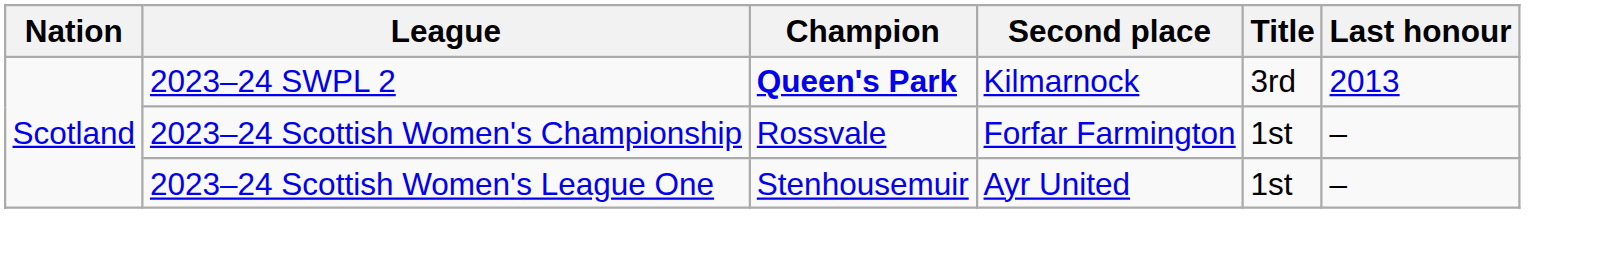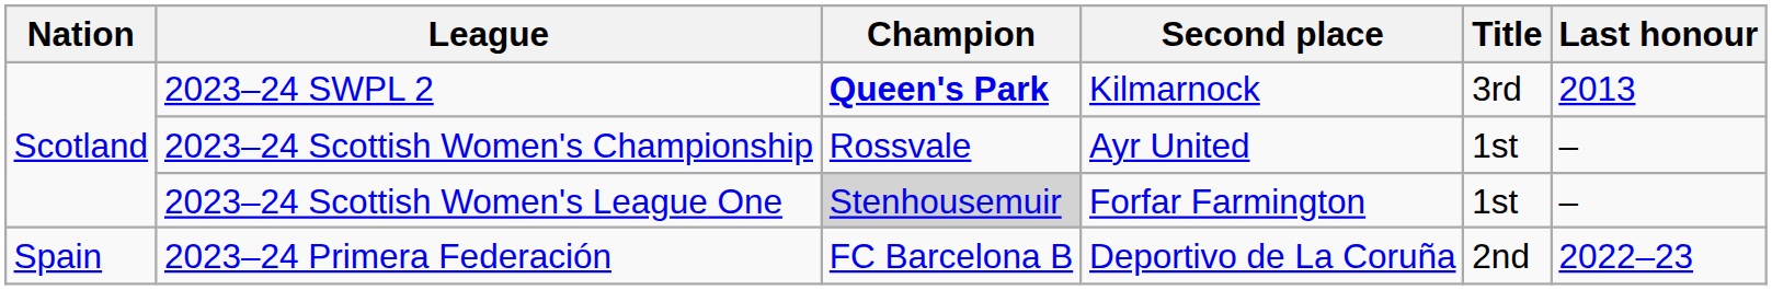2023–24 Scottish Women's Championship | Second place: Forfar Farmington -> Ayr United
2023–24 Scottish Women's League One | Champion: no background -> lightgrey background
2023–24 Scottish Women's League One | Second place: Ayr United -> Forfar Farmington
+ row: Spain | 2023–24 Primera Federación | FC Barcelona B | Deportivo de La Coruña | 2nd | 2022–23
